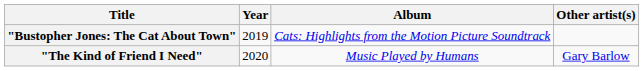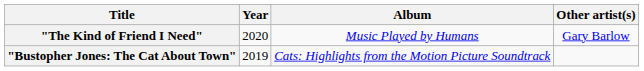rows swapped: "Bustopher Jones: The Cat About Town" <-> "The Kind of Friend I Need"
